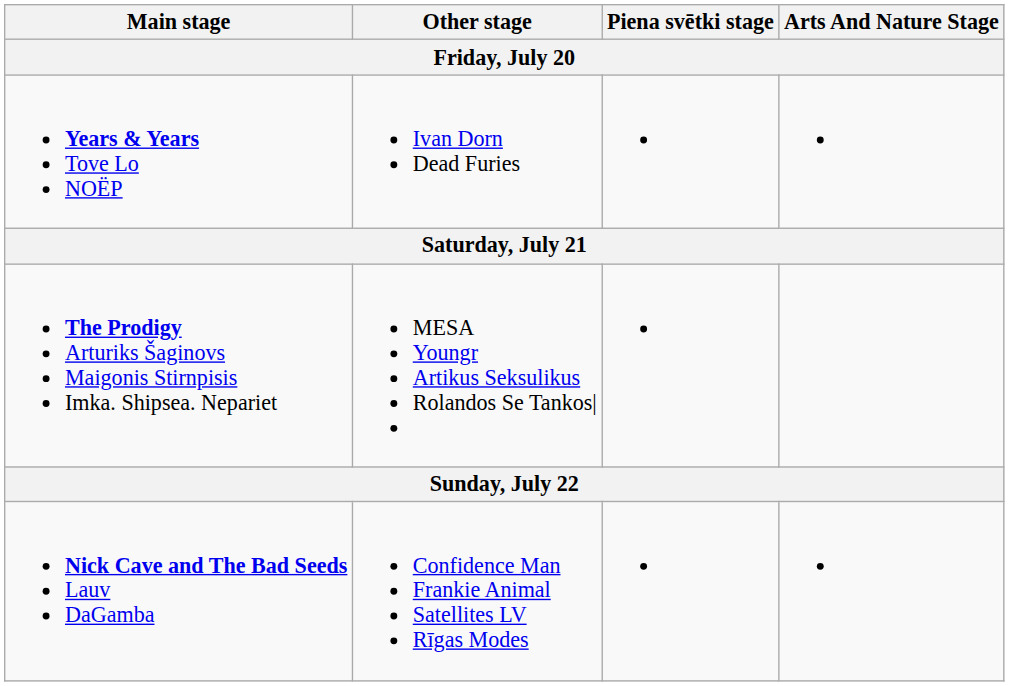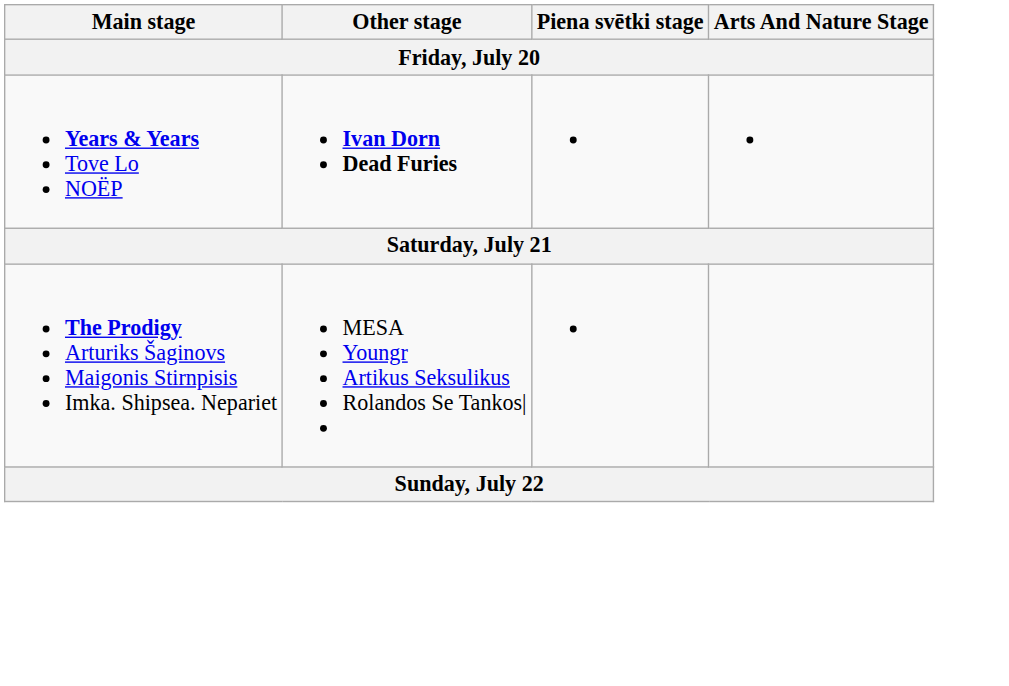Years & Years Tove Lo NOËP | Other stage: normal -> bold
- row: Nick Cave and The Bad Seeds Lauv DaGamba | Confidence Man Frankie Animal Satellites LV Rīgas Modes
